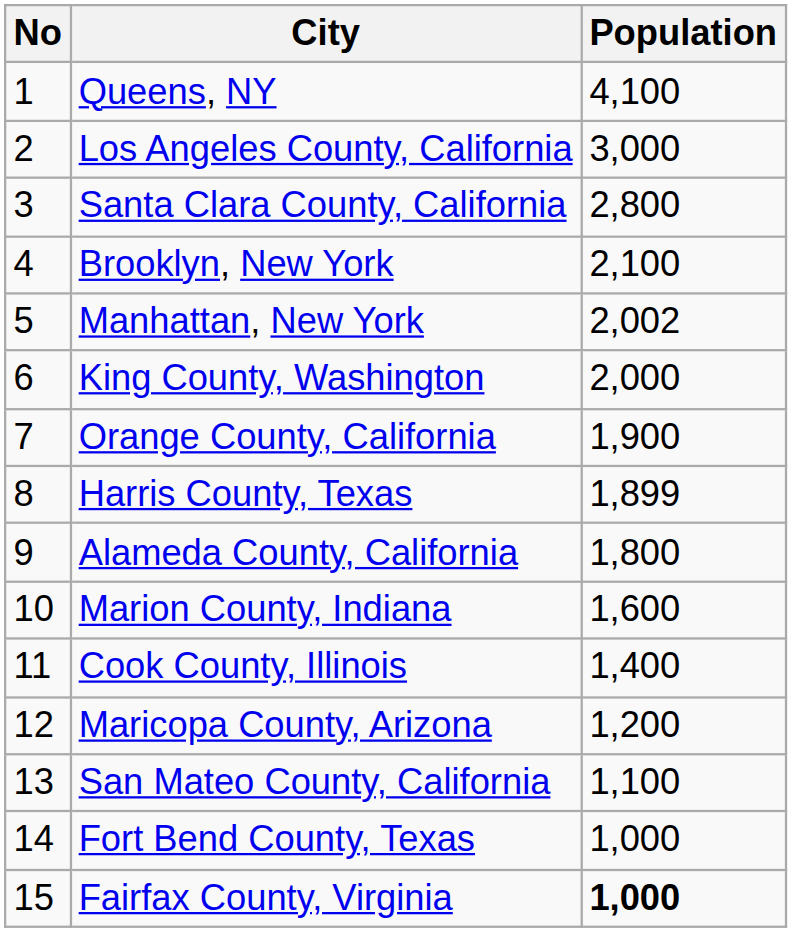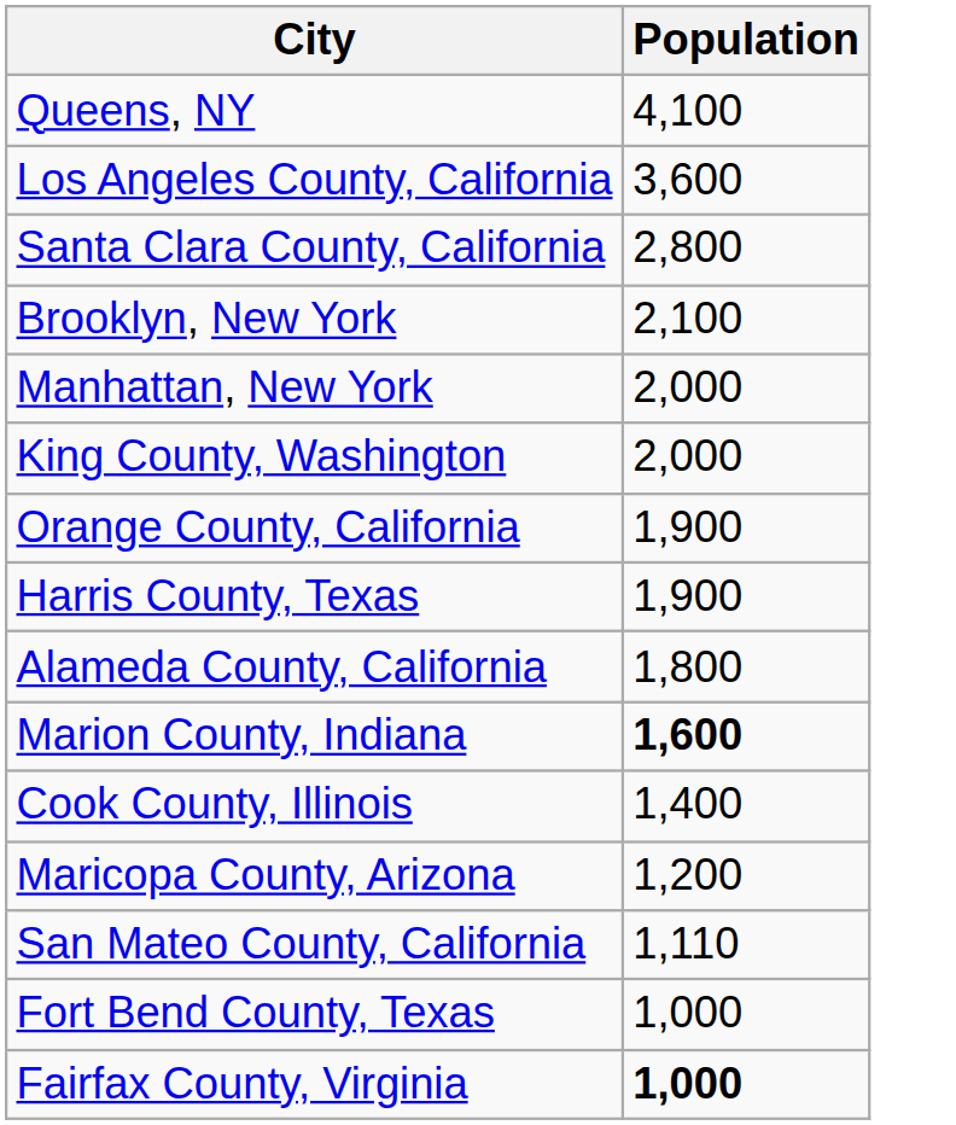- column: No | 1 | 2 | 3 | 4 | 5 | 6 | 7 | 8 | 9 | 10 | 11 | 12 | 13 | 14 | 15
Los Angeles County, California | Population: 3,000 -> 3,600
Manhattan, New York | Population: 2,002 -> 2,000
Harris County, Texas | Population: 1,899 -> 1,900
Marion County, Indiana | Population: normal -> bold
San Mateo County, California | Population: 1,100 -> 1,110
